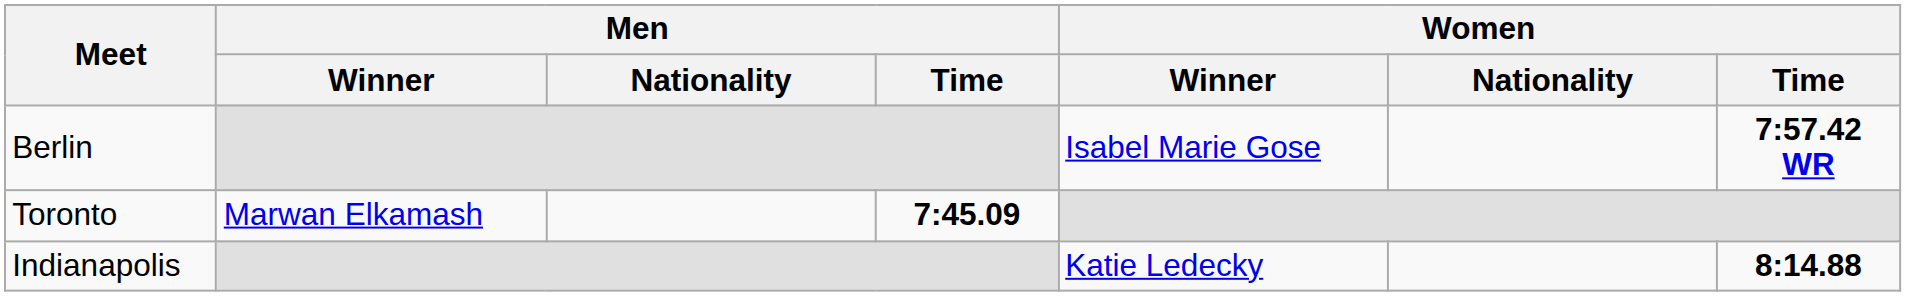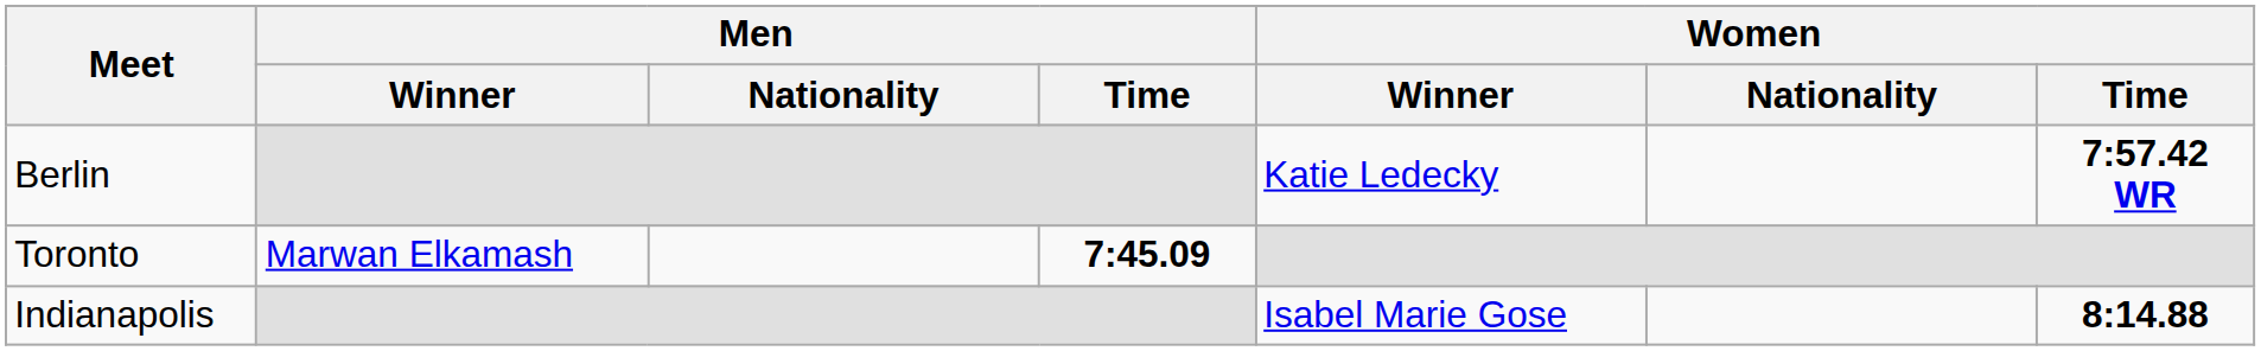Berlin | Women / Winner: Isabel Marie Gose -> Katie Ledecky
Indianapolis | Women / Winner: Katie Ledecky -> Isabel Marie Gose
